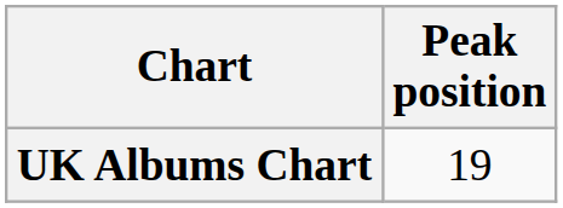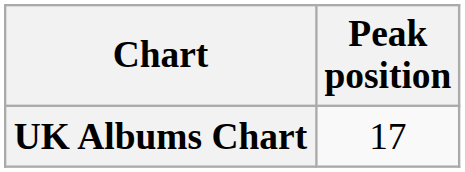UK Albums Chart | Peak position: 19 -> 17
